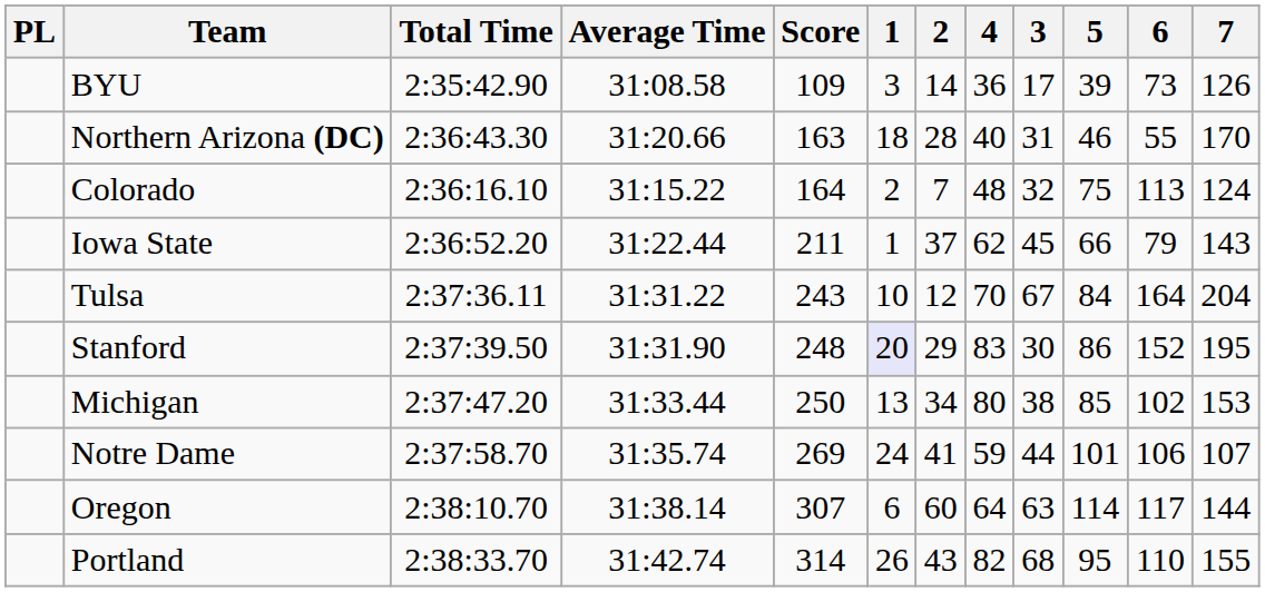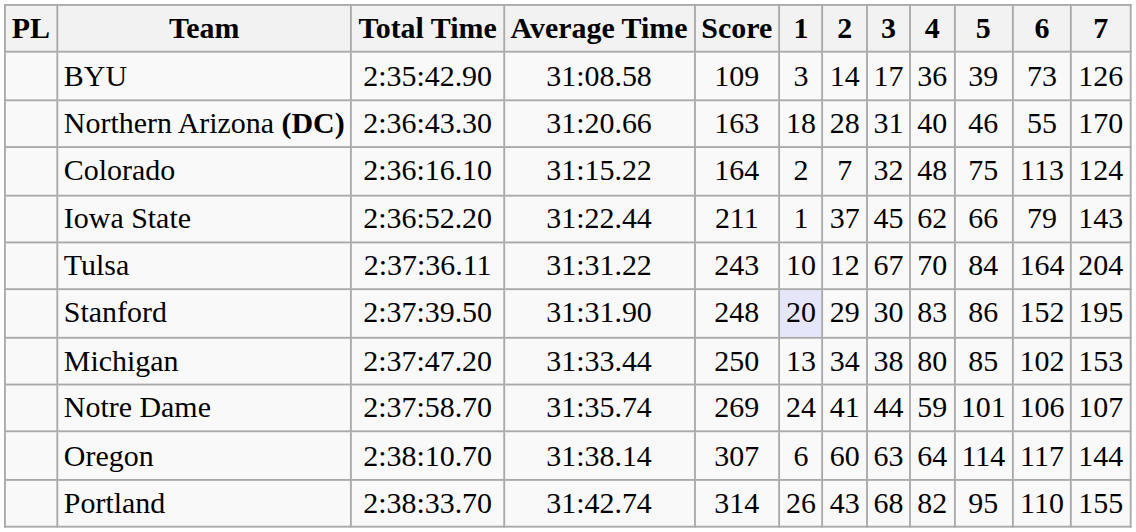columns swapped: 3 <-> 4
